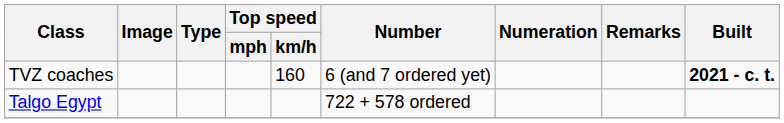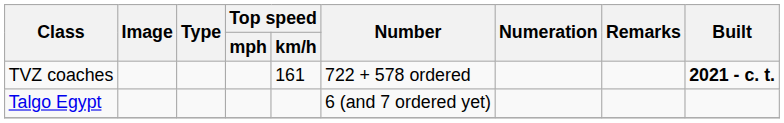TVZ coaches | Top speed / km/h: 160 -> 161
TVZ coaches | Number: 6 (and 7 ordered yet) -> 722 + 578 ordered
Talgo Egypt | Number: 722 + 578 ordered -> 6 (and 7 ordered yet)
